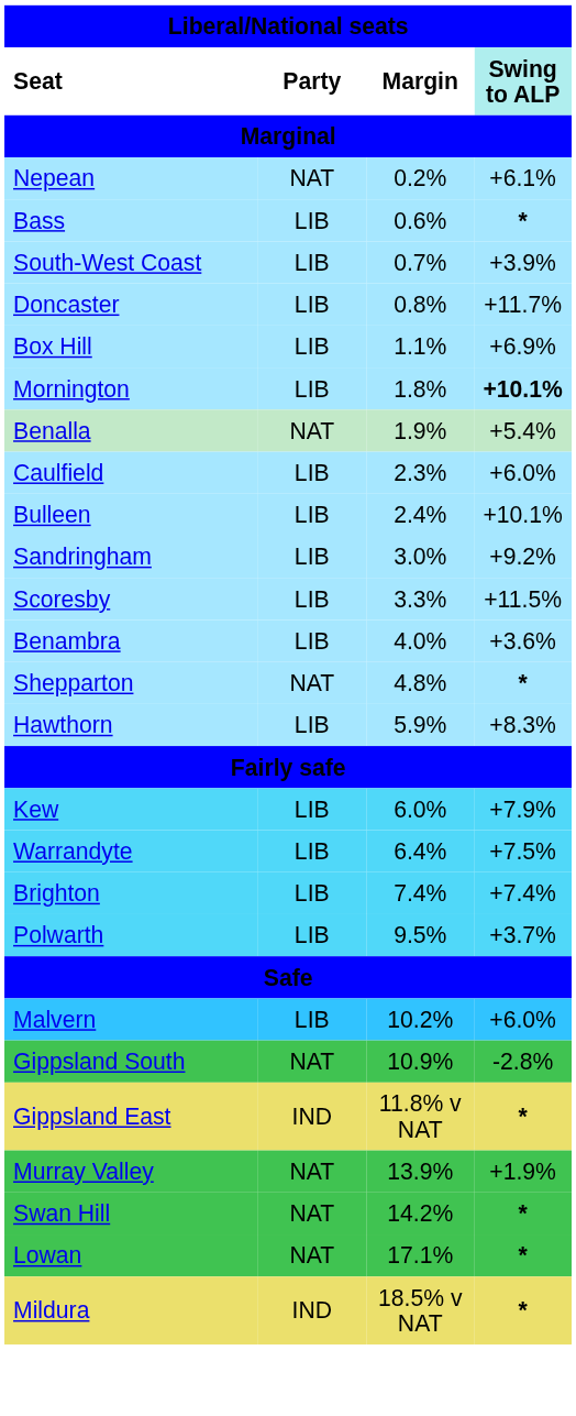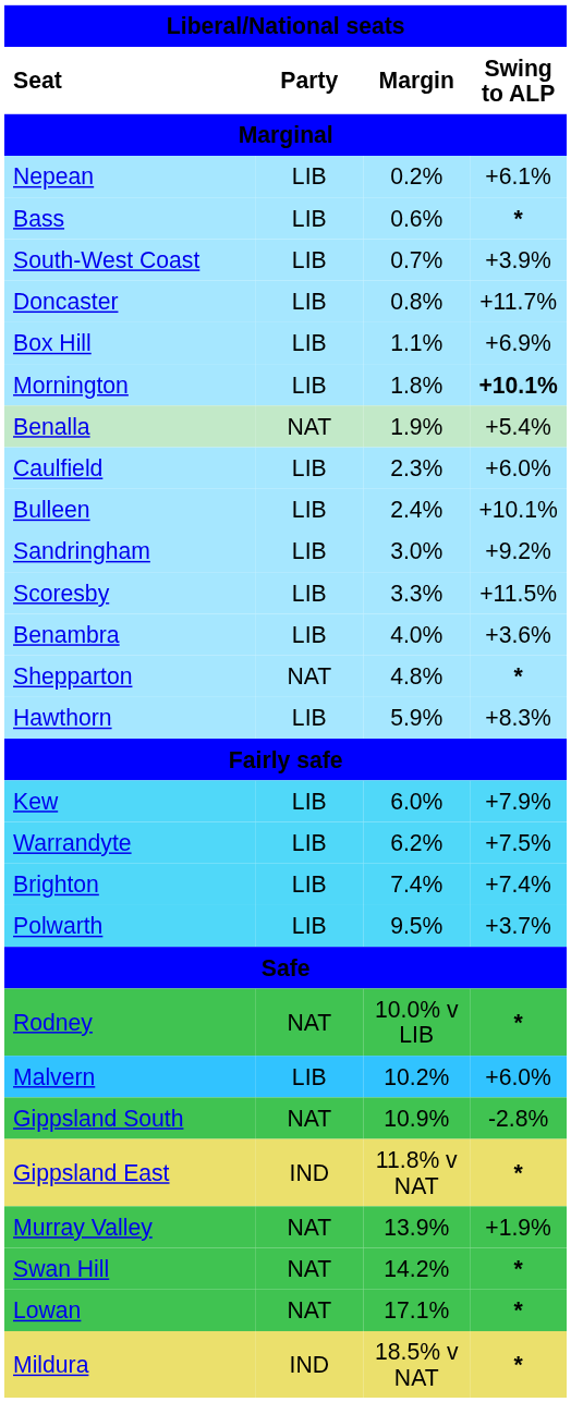Seat | column 4: paleturquoise background -> no background
Nepean | column 2: NAT -> LIB
Warrandyte | column 3: 6.4% -> 6.2%
+ row: Rodney | NAT | 10.0% v LIB | *
